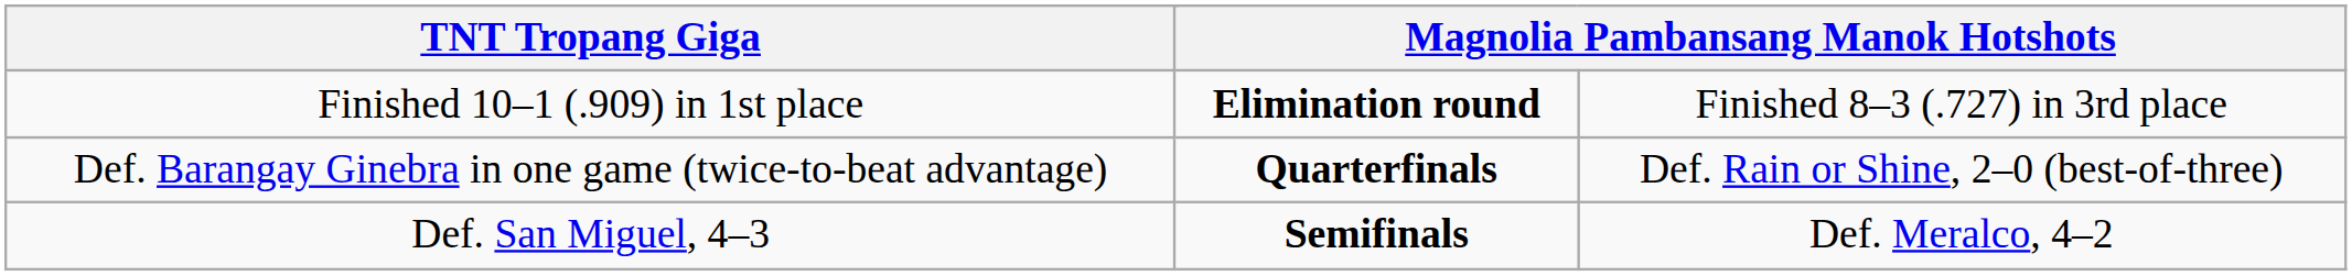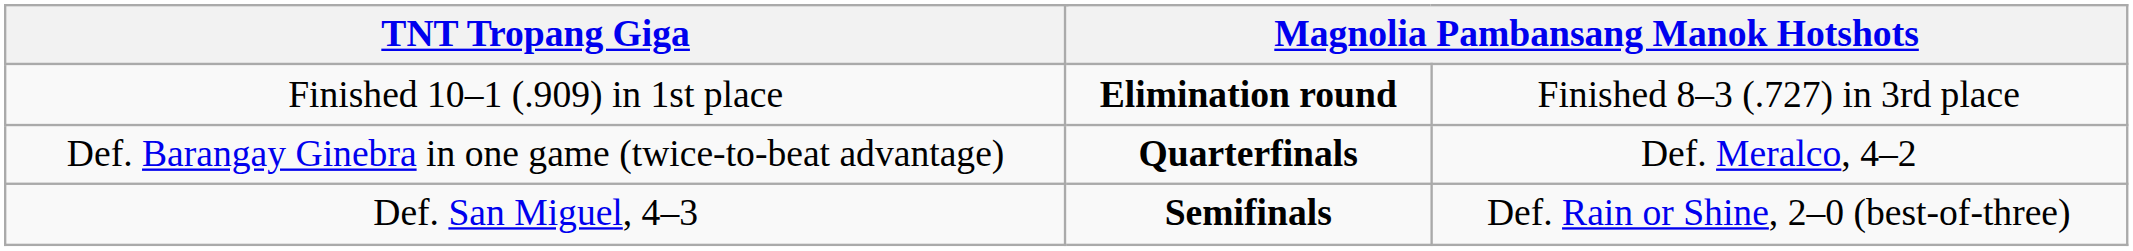Def. Barangay Ginebra in one game (twice-to-beat advantage) | column 4: Def. Rain or Shine, 2–0 (best-of-three) -> Def. Meralco, 4–2
Def. San Miguel, 4–3 | column 4: Def. Meralco, 4–2 -> Def. Rain or Shine, 2–0 (best-of-three)
